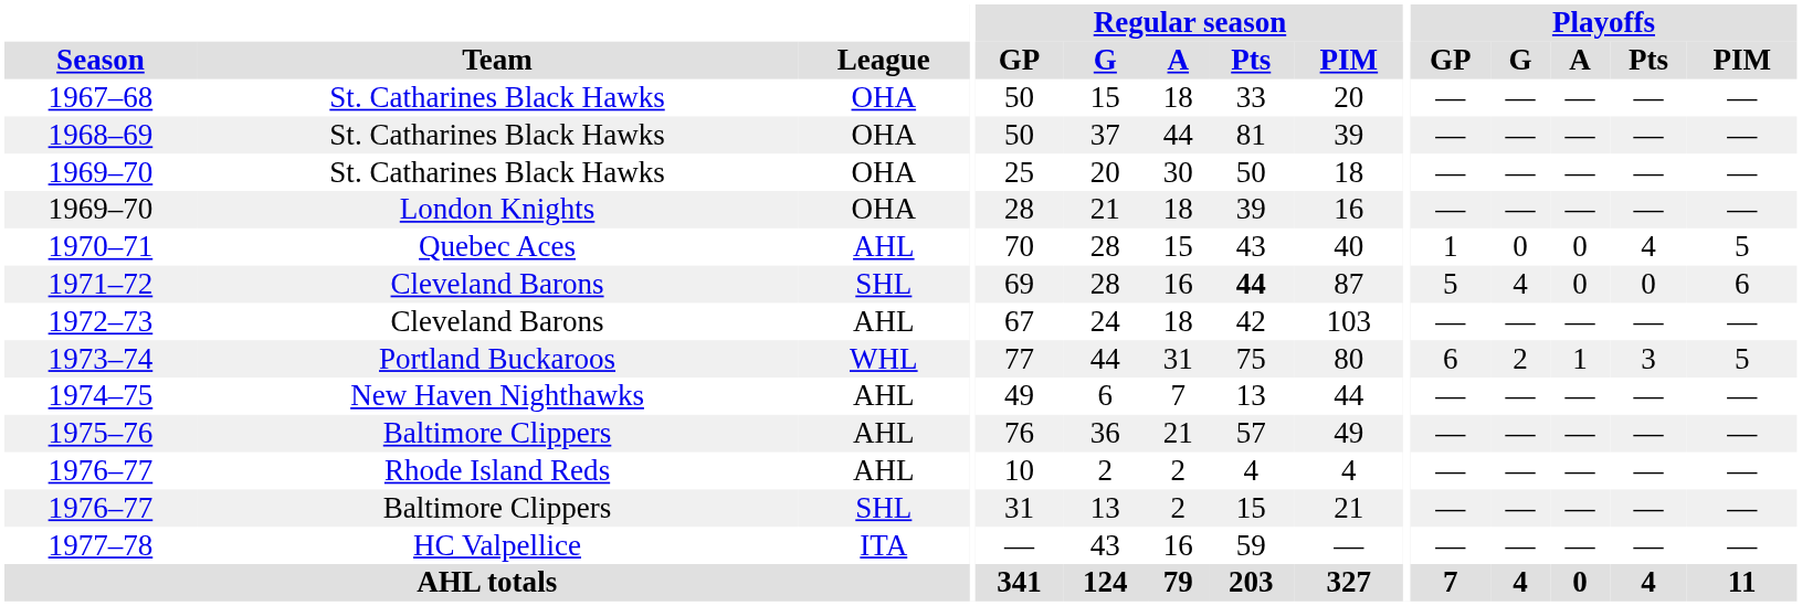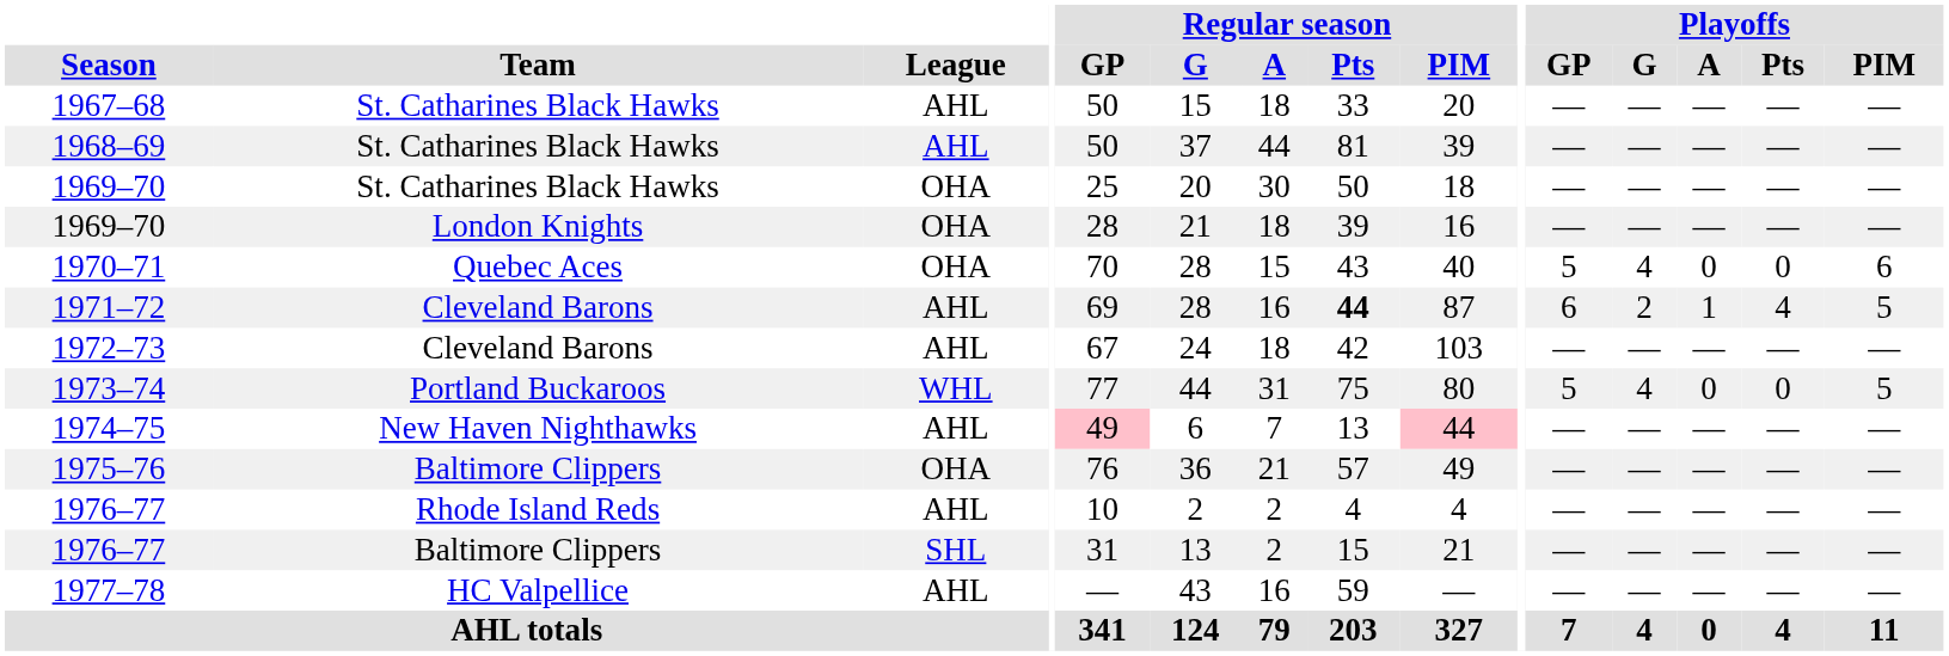1967–68 | League: OHA -> AHL
1968–69 | League: OHA -> AHL
1970–71 | League: AHL -> OHA
1970–71 | Playoffs / GP: 1 -> 5
1970–71 | Playoffs / G: 0 -> 4
1970–71 | Playoffs / Pts: 4 -> 0
1970–71 | Playoffs / PIM: 5 -> 6
1971–72 | League: SHL -> AHL
1971–72 | Playoffs / GP: 5 -> 6
1971–72 | Playoffs / G: 4 -> 2
1971–72 | Playoffs / A: 0 -> 1
1971–72 | Playoffs / Pts: 0 -> 4
1971–72 | Playoffs / PIM: 6 -> 5
1973–74 | Playoffs / GP: 6 -> 5
1973–74 | Playoffs / G: 2 -> 4
1973–74 | Playoffs / A: 1 -> 0
1973–74 | Playoffs / Pts: 3 -> 0
1974–75 | Regular season / GP: no background -> pink background
1974–75 | Regular season / PIM: no background -> pink background
1975–76 | League: AHL -> OHA
1977–78 | League: ITA -> AHL
